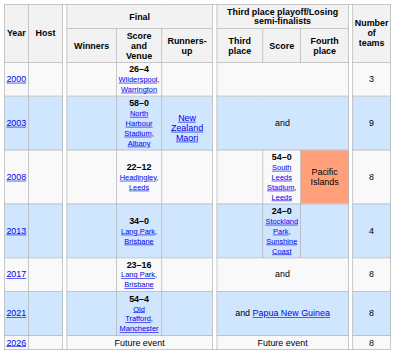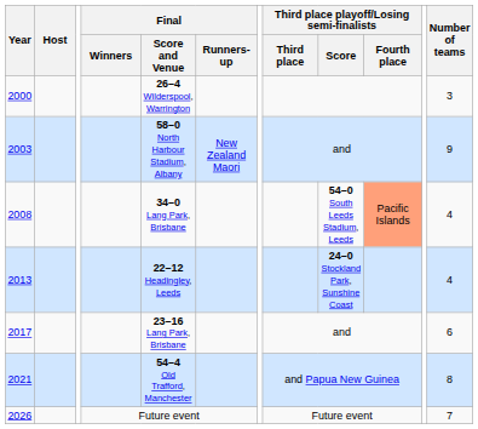2008 | Final / Score and Venue: 22–12 Headingley, Leeds -> 34–0 Lang Park, Brisbane
2008 | Number of teams: 8 -> 4
2013 | Final / Score and Venue: 34–0 Lang Park, Brisbane -> 22–12 Headingley, Leeds
2017 | Number of teams: 8 -> 6
2026 | Number of teams: 8 -> 7
